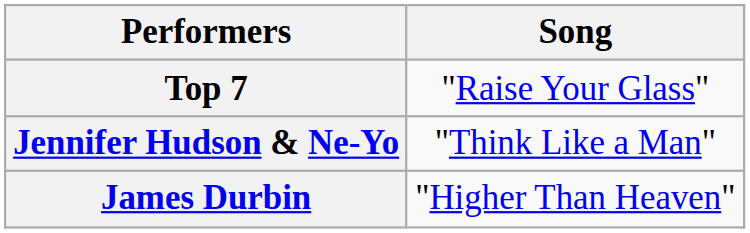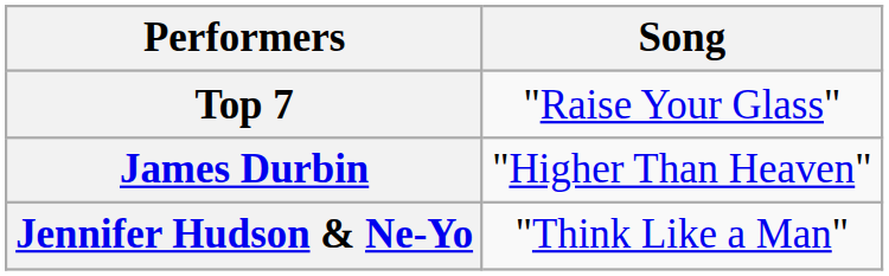rows swapped: James Durbin <-> Jennifer Hudson & Ne-Yo
